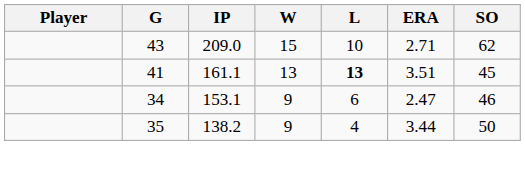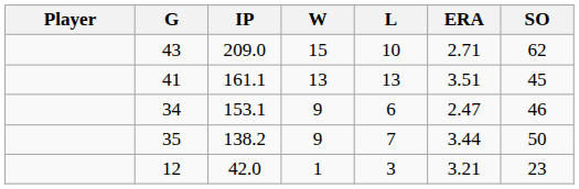41 | L: bold -> normal
35 | L: 4 -> 7
+ row: 12 | 42.0 | 1 | 3 | 3.21 | 23
